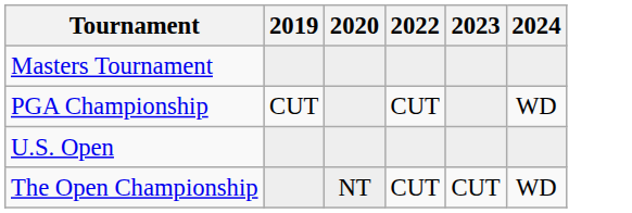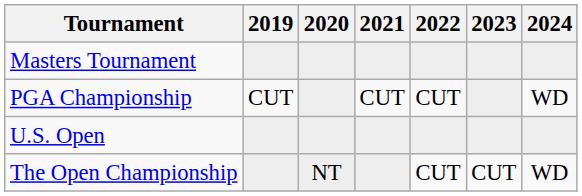+ column: 2021 | CUT
